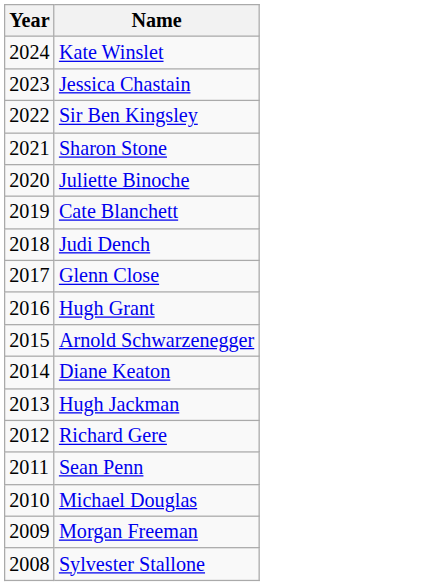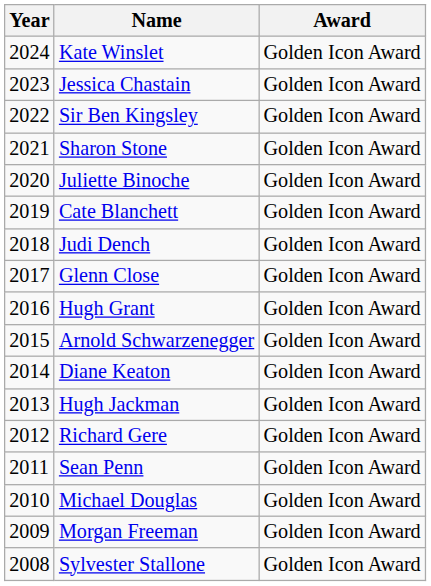+ column: Award | Golden Icon Award | Golden Icon Award | Golden Icon Award | Golden Icon Award | Golden Icon Award | Golden Icon Award | Golden Icon Award | Golden Icon Award | Golden Icon Award | Golden Icon Award | Golden Icon Award | Golden Icon Award | Golden Icon Award | Golden Icon Award | Golden Icon Award | Golden Icon Award | Golden Icon Award
